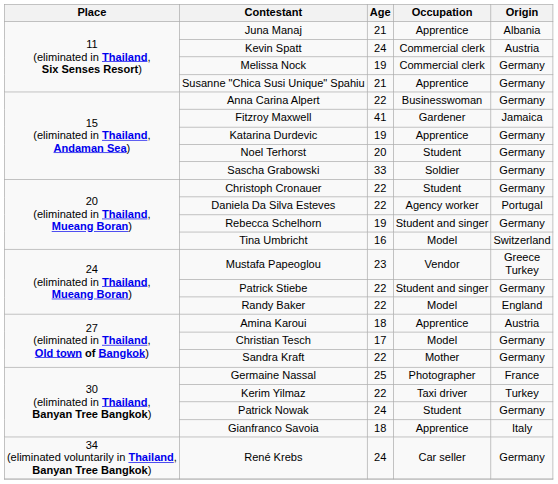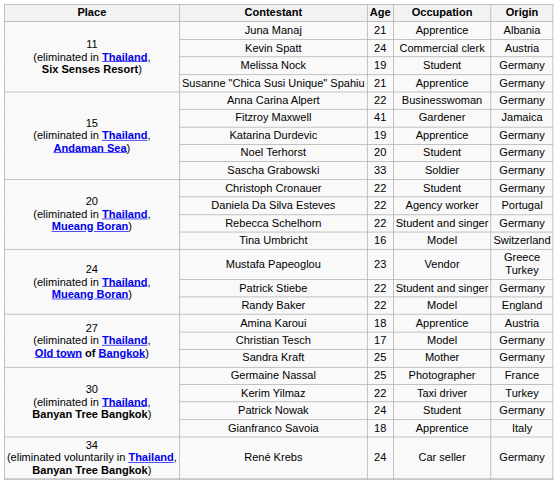Melissa Nock | Occupation: Commercial clerk -> Student
Rebecca Schelhorn | Age: 19 -> 22
Sandra Kraft | Age: 22 -> 25
